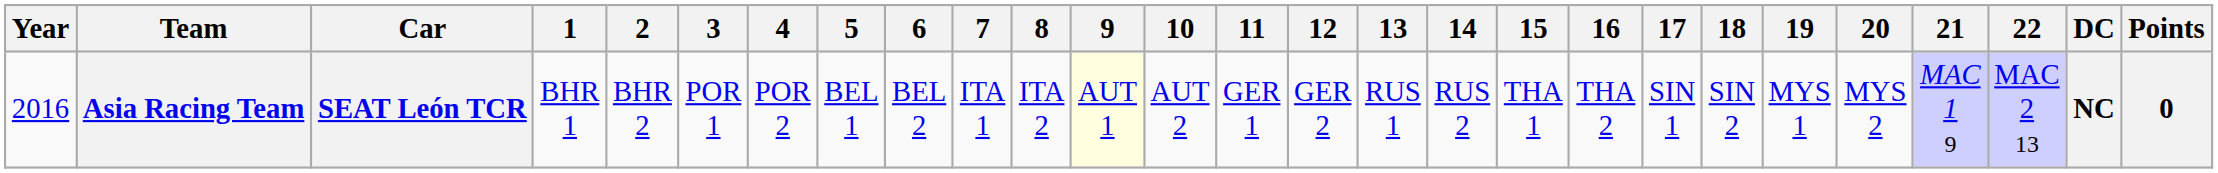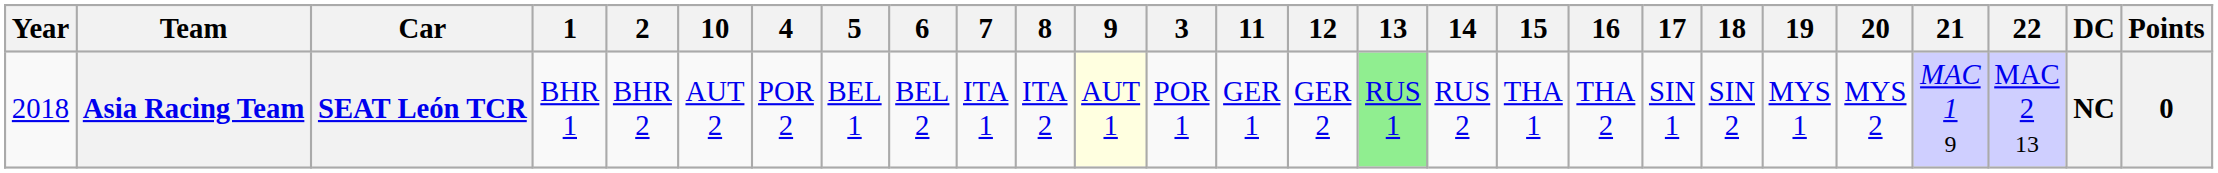columns swapped: 3 <-> 10
Asia Racing Team | Year: 2016 -> 2018
Asia Racing Team | 13: no background -> lightgreen background
